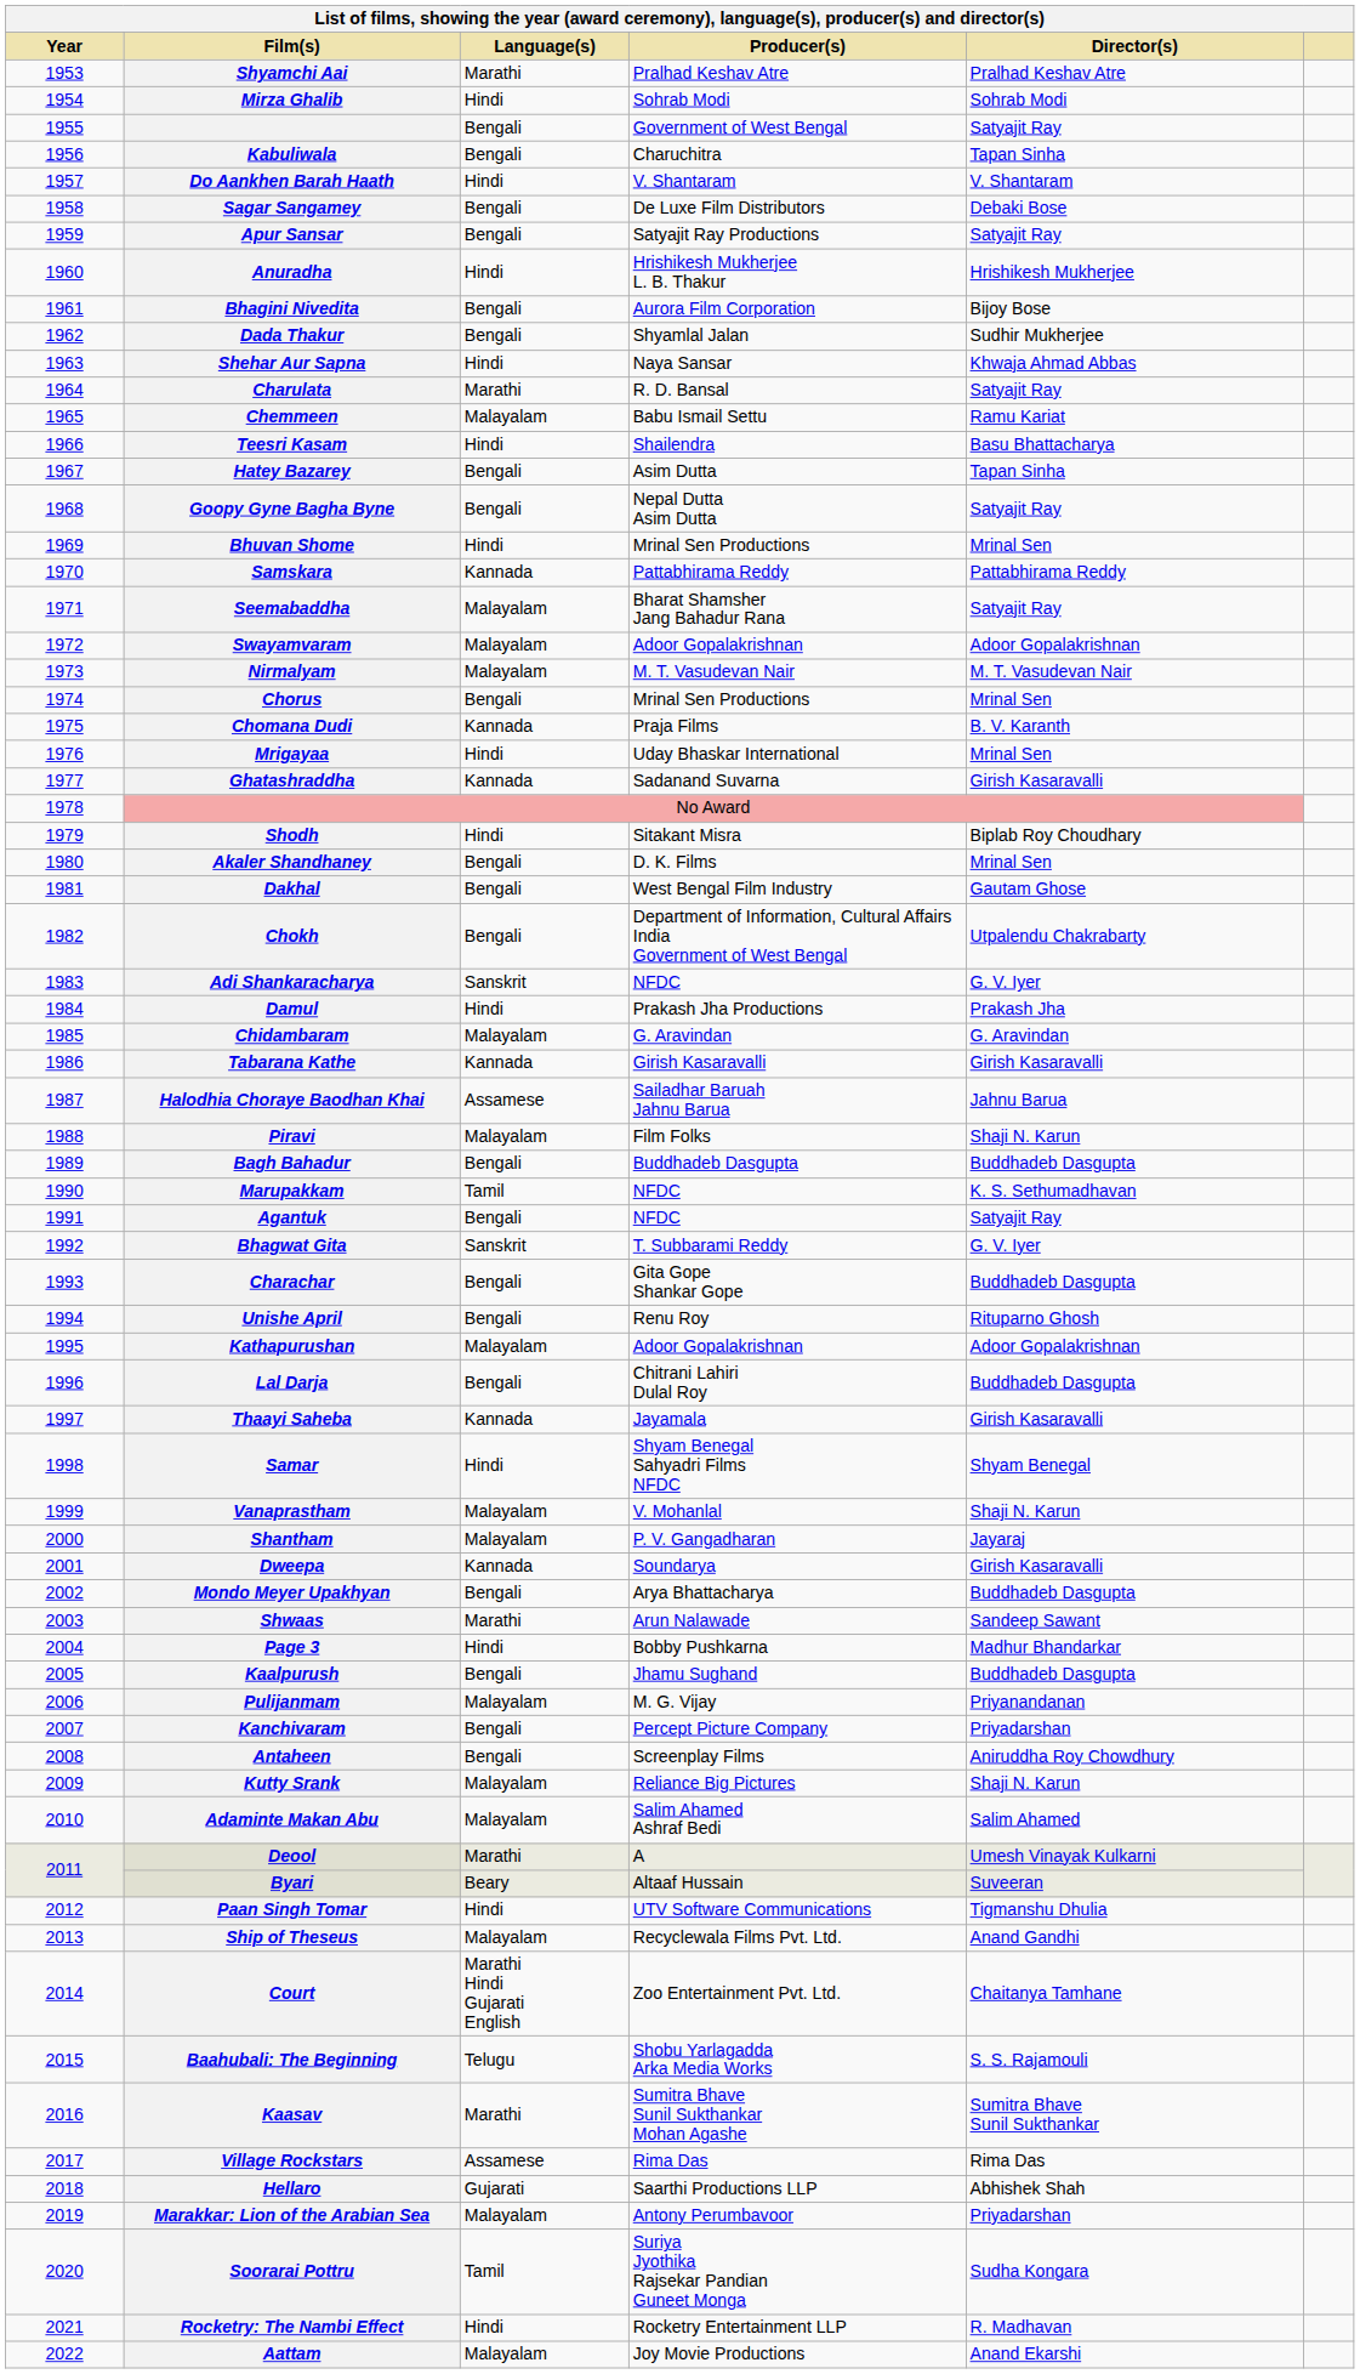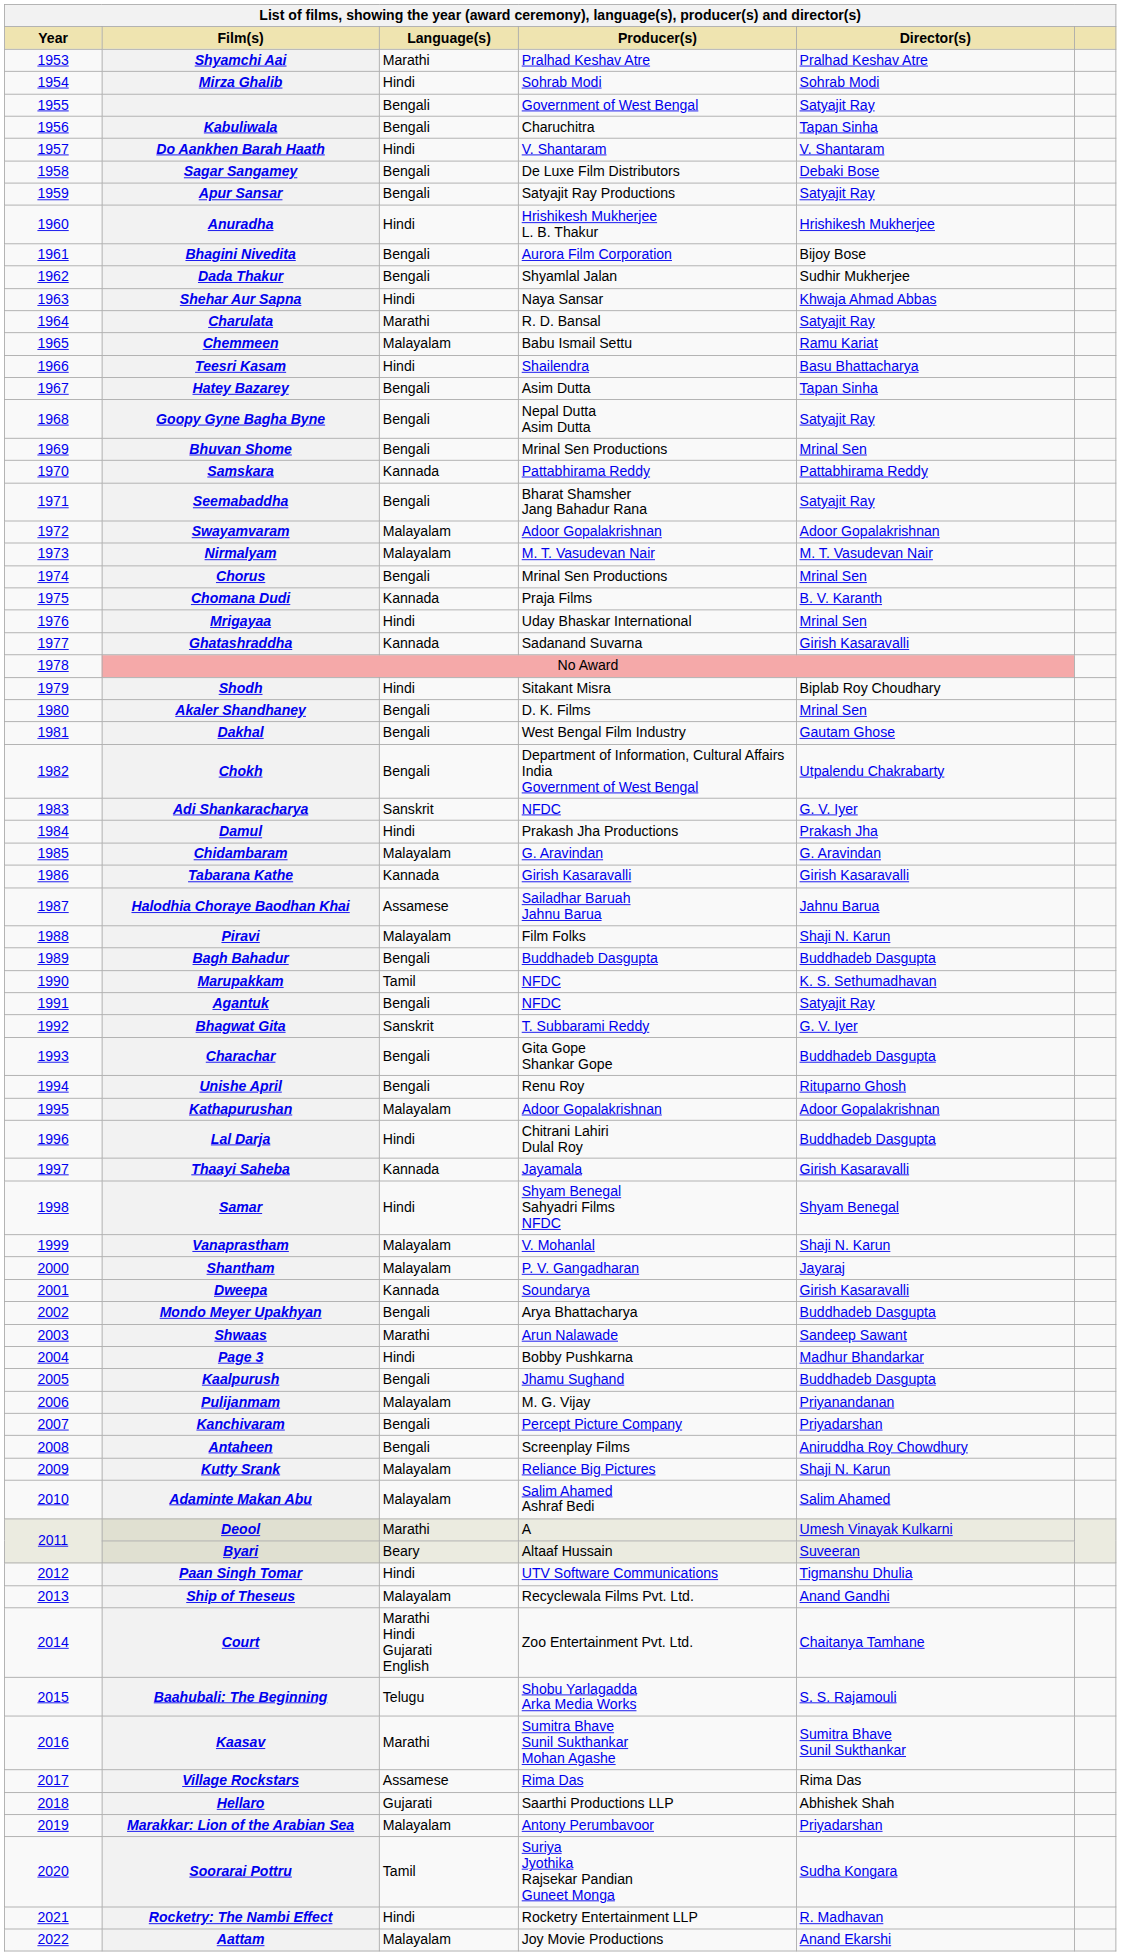Bhuvan Shome | Language(s): Hindi -> Bengali
Seemabaddha | Language(s): Malayalam -> Bengali
Lal Darja | Language(s): Bengali -> Hindi
